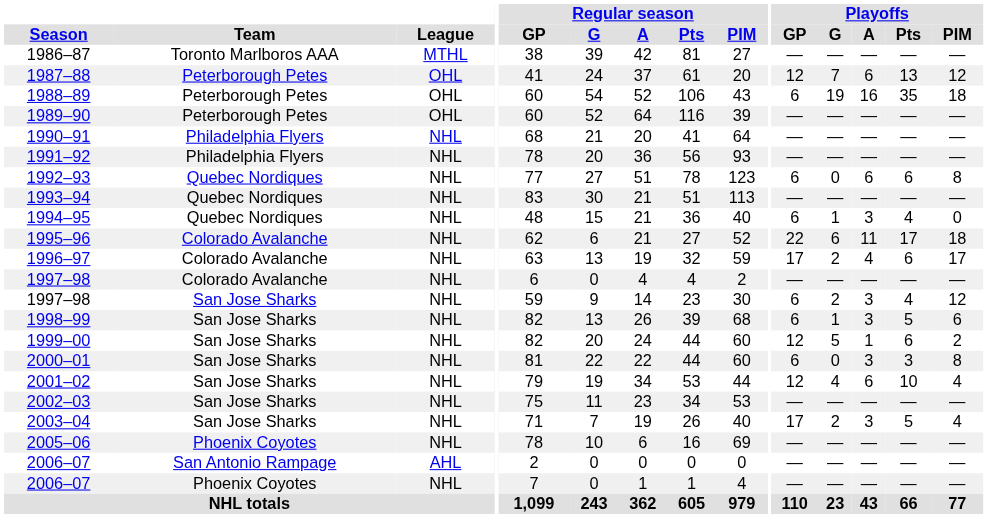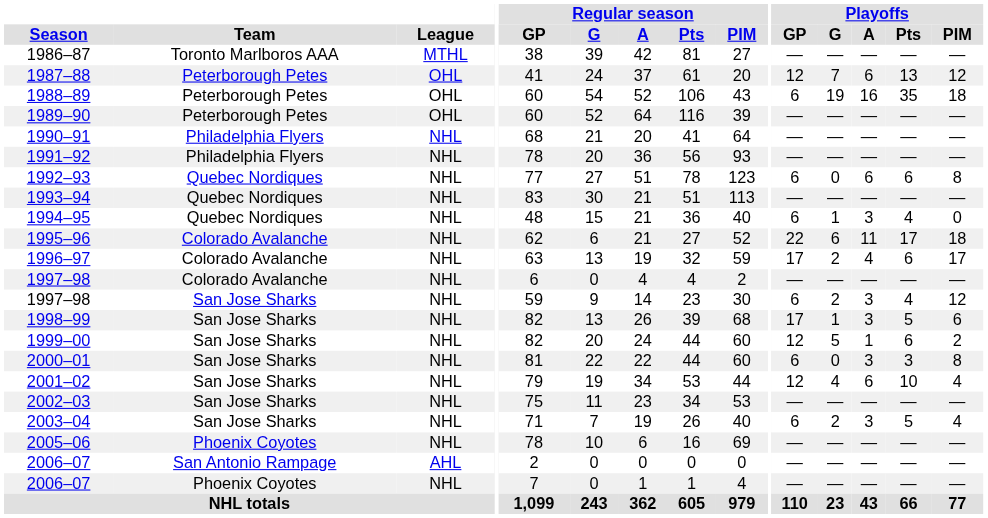1998–99 | Playoffs / GP: 6 -> 17
2003–04 | Playoffs / GP: 17 -> 6
